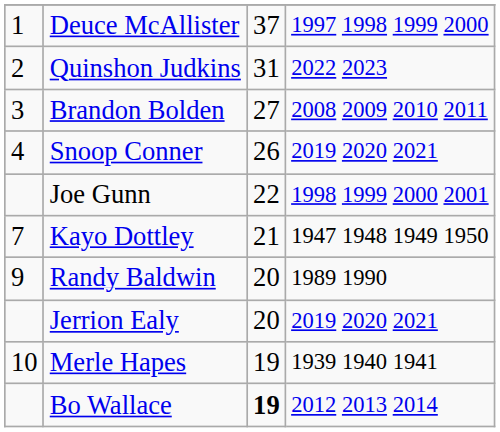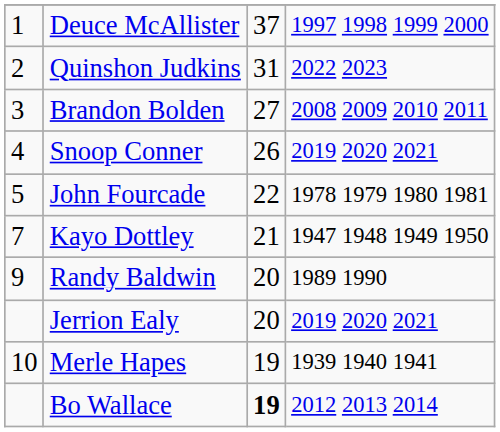+ row: 5 | John Fourcade | 22 | 1978 1979 1980 1981
- row: Joe Gunn | 22 | 1998 1999 2000 2001
